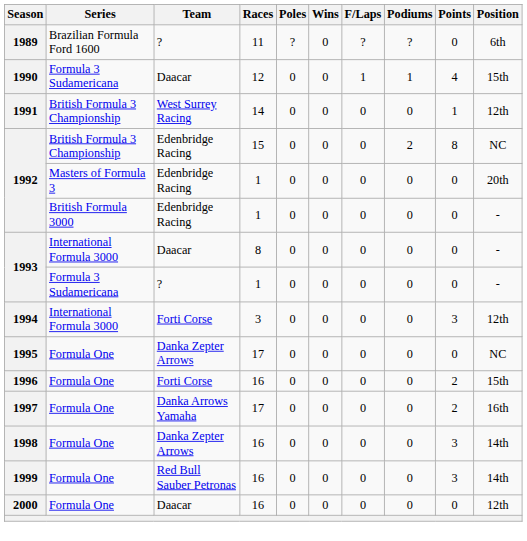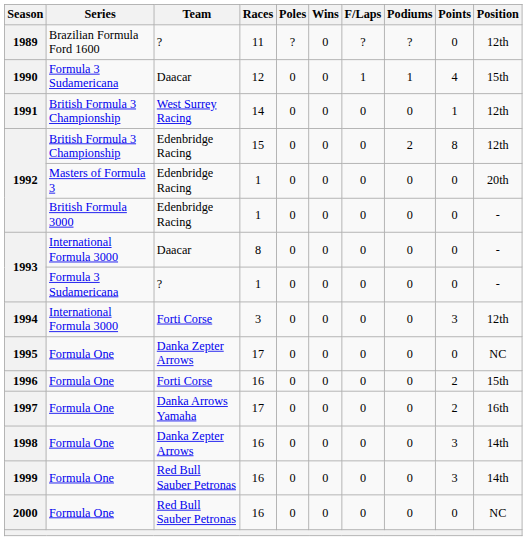1989 | Position: 6th -> 12th
1992 / British Formula 3 Championship | Position: NC -> 12th
2000 | Team: Daacar -> Red Bull Sauber Petronas
2000 | Position: 12th -> NC
